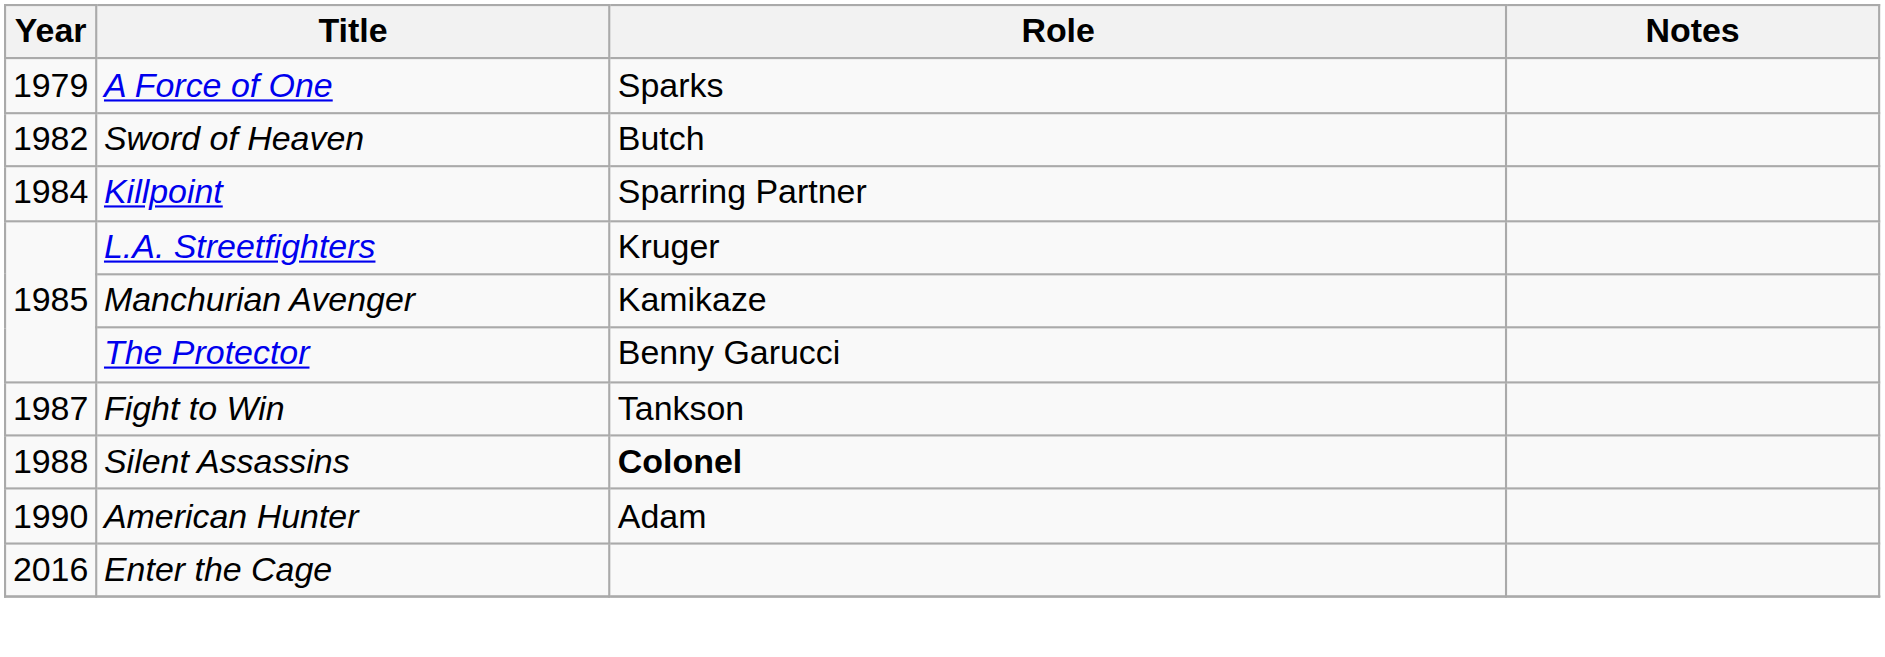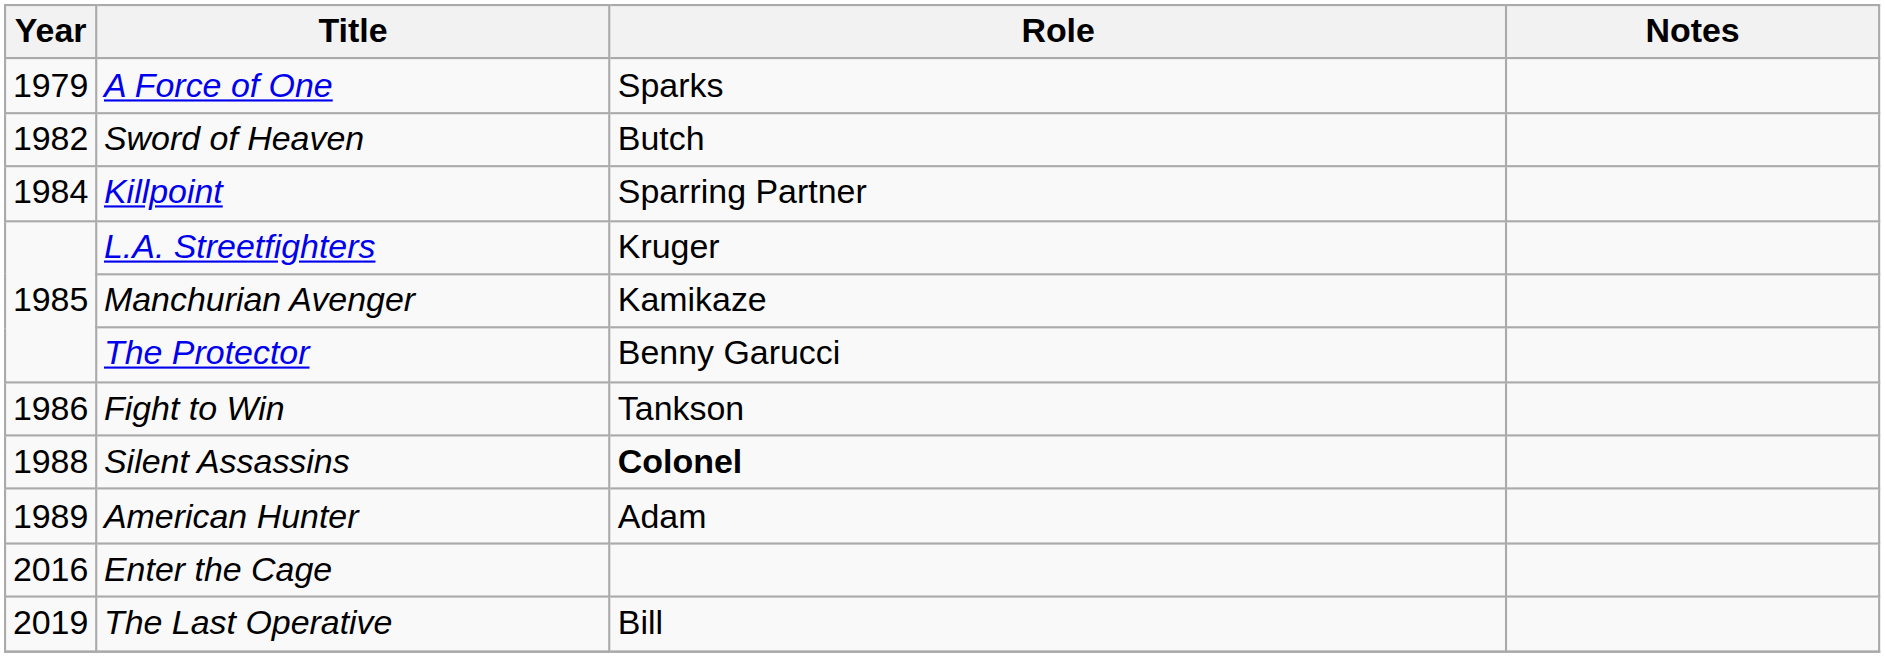Fight to Win | Year: 1987 -> 1986
American Hunter | Year: 1990 -> 1989
+ row: 2019 | The Last Operative | Bill
